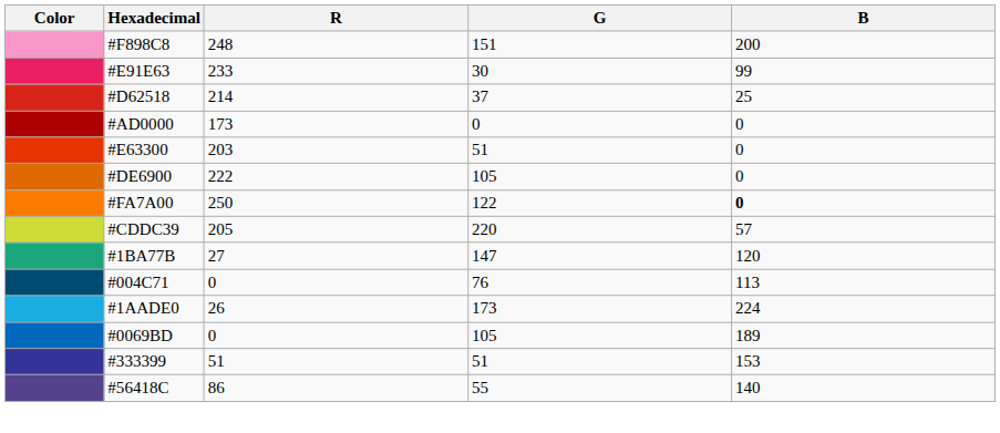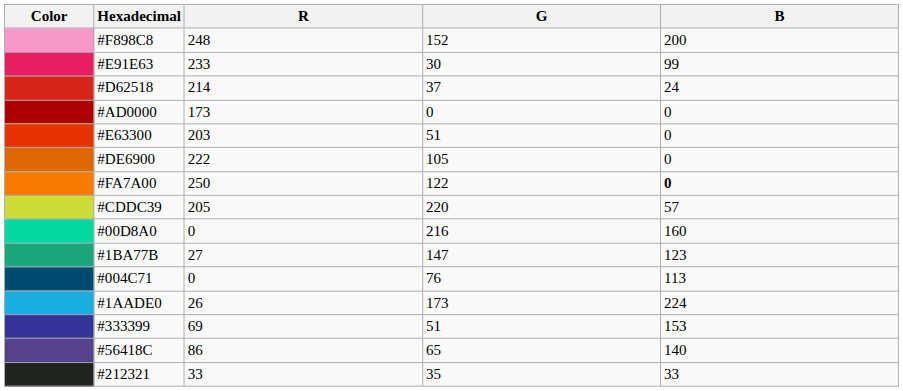#F898C8 | G: 151 -> 152
#D62518 | B: 25 -> 24
+ row: #00D8A0 | 0 | 216 | 160
#1BA77B | B: 120 -> 123
- row: #0069BD | 0 | 105 | 189
#333399 | R: 51 -> 69
#56418C | G: 55 -> 65
+ row: #212321 | 33 | 35 | 33
